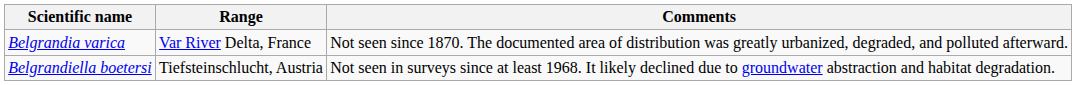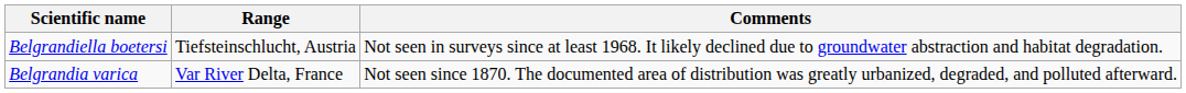rows swapped: Belgrandia varica <-> Belgrandiella boetersi
